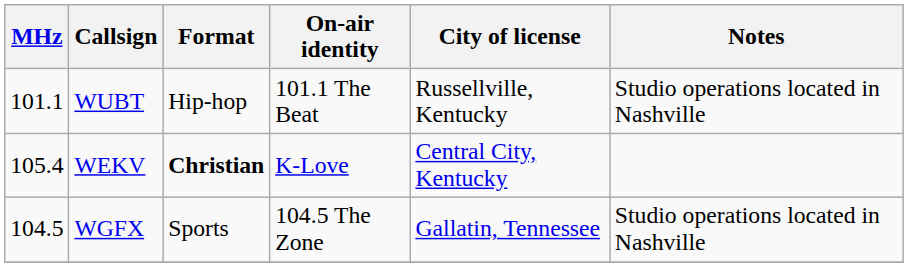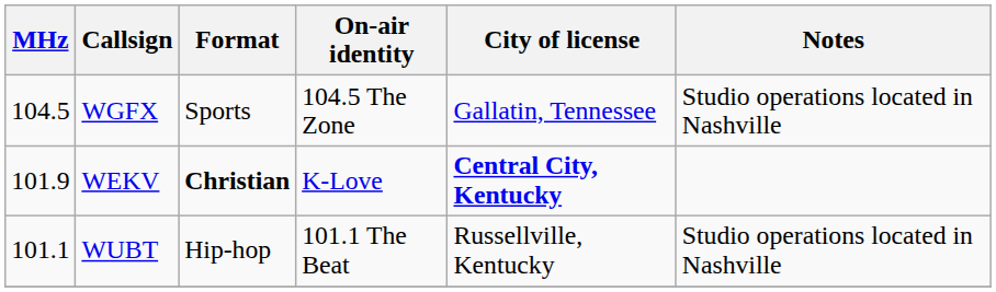rows swapped: WUBT <-> WGFX
WEKV | MHz: 105.4 -> 101.9
WEKV | City of license: normal -> bold
